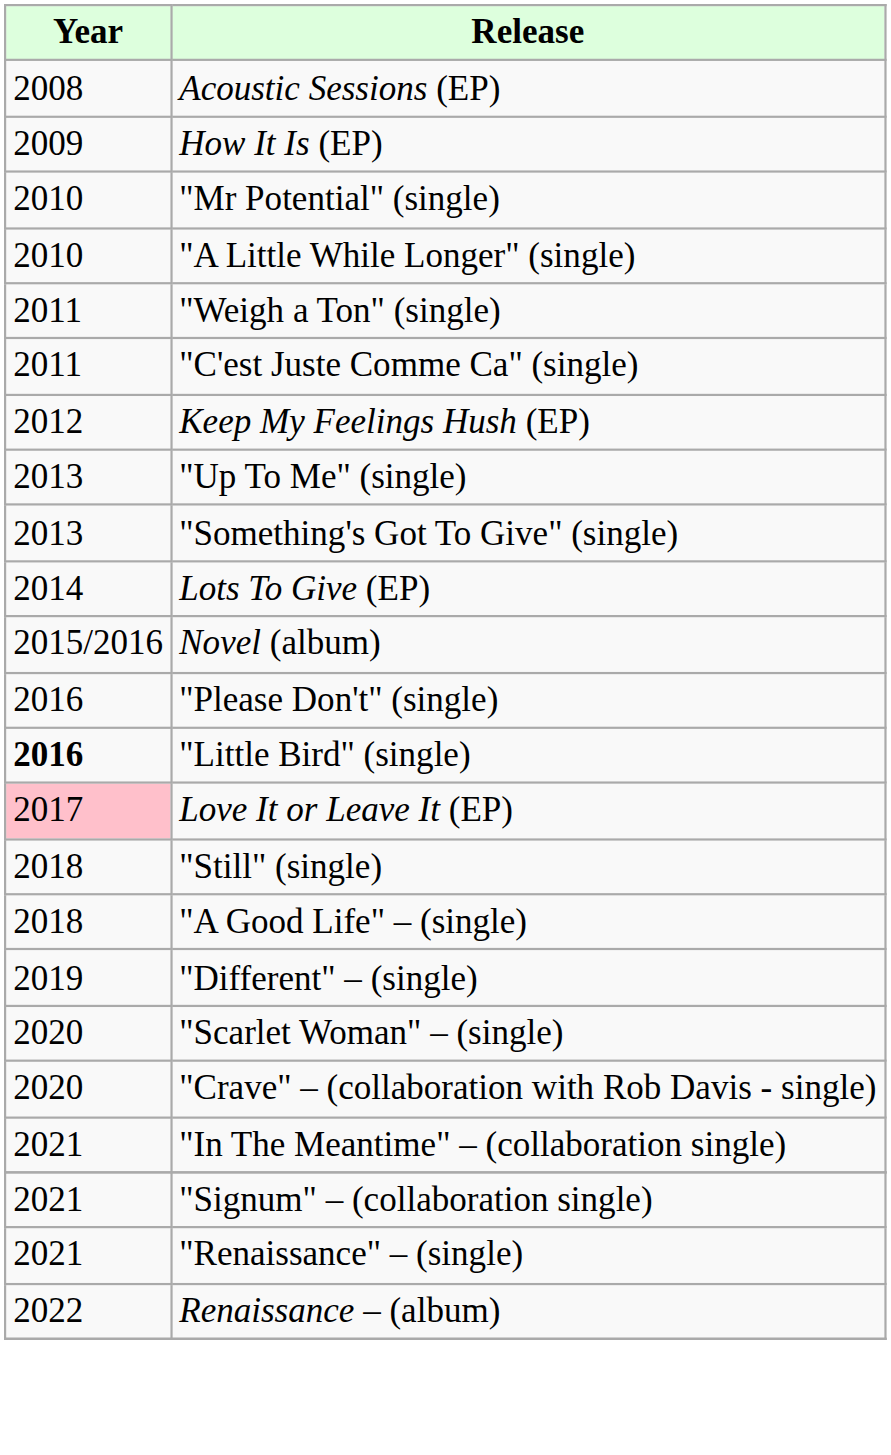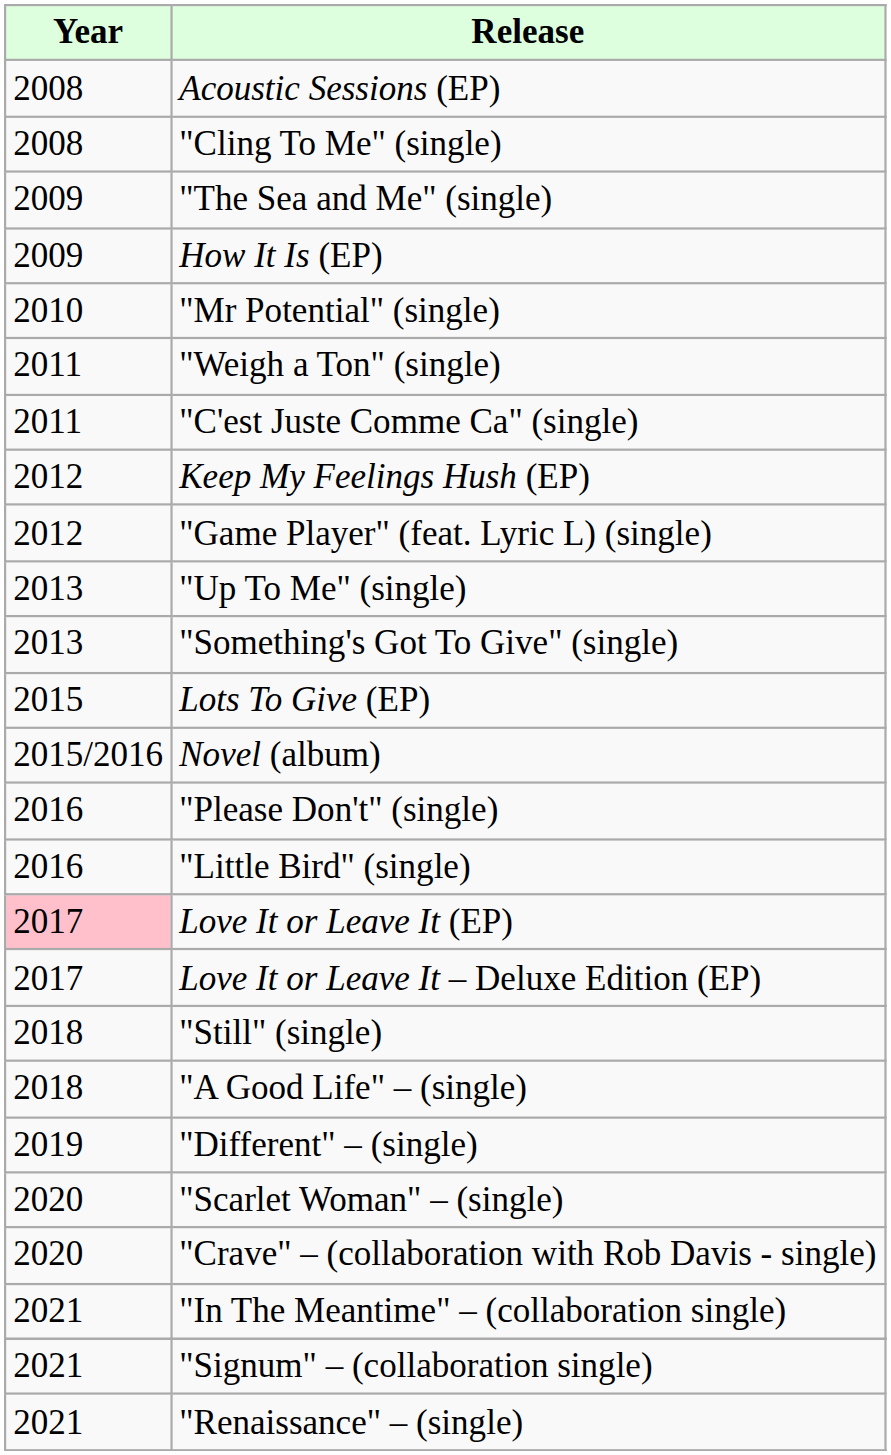+ row: 2008 | "Cling To Me" (single)
+ row: 2009 | "The Sea and Me" (single)
- row: 2010 | "A Little While Longer" (single)
+ row: 2012 | "Game Player" (feat. Lyric L) (single)
Lots To Give (EP) | Year: 2014 -> 2015
"Little Bird" (single) | Year: bold -> normal
+ row: 2017 | Love It or Leave It – Deluxe Edition (EP)
- row: 2022 | Renaissance – (album)
